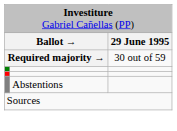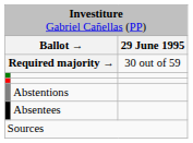+ row: Absentees
